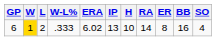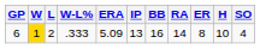columns swapped: H <-> BB
6 | ERA: 6.02 -> 5.09
